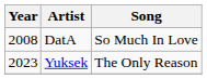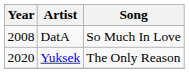Yuksek | Year: 2023 -> 2020
